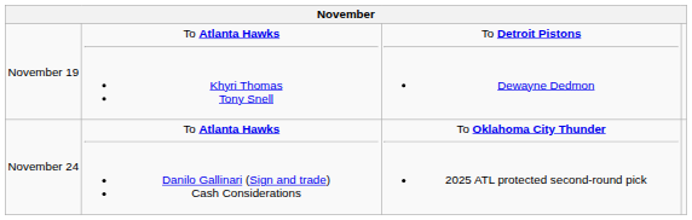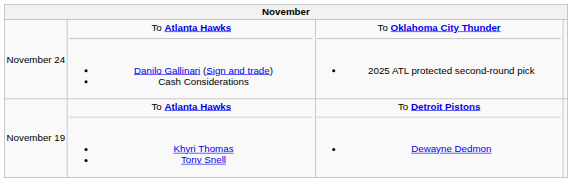rows swapped: November 19 <-> November 24
